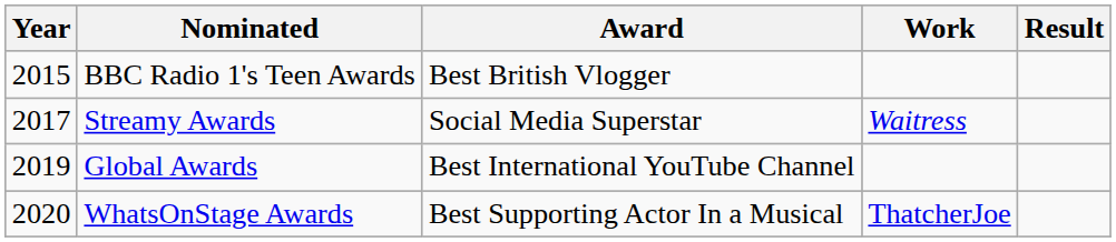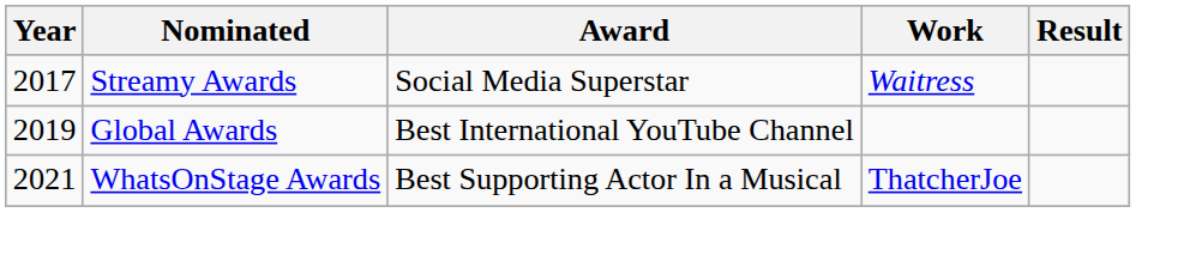- row: 2015 | BBC Radio 1's Teen Awards | Best British Vlogger
WhatsOnStage Awards | Year: 2020 -> 2021
